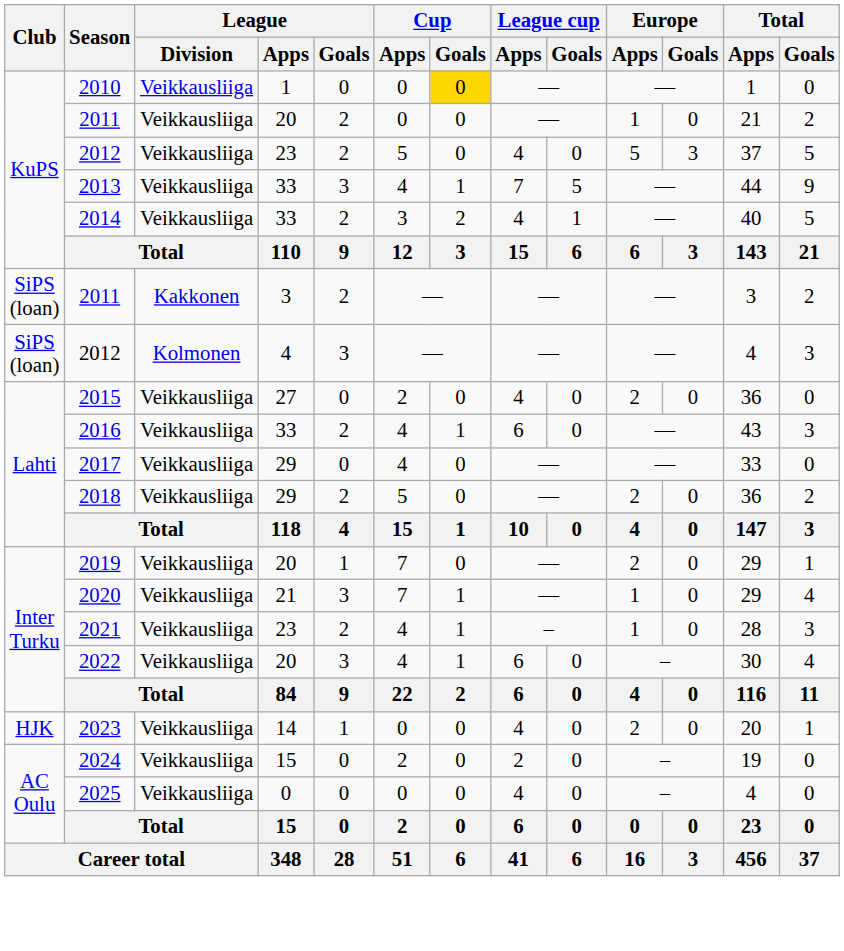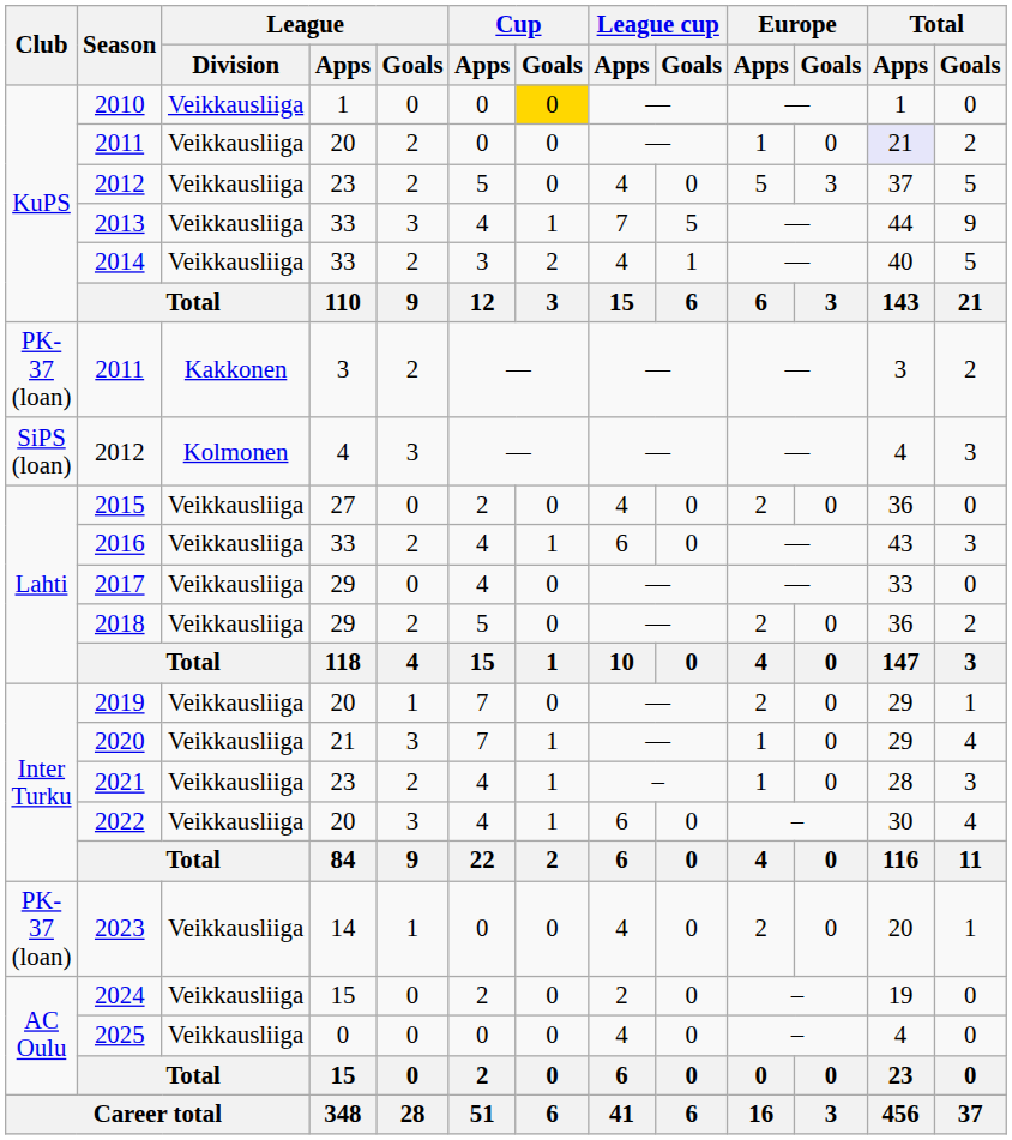2011 / 20 | Total / Apps: no background -> lavender background
2011 / 3 | Club: SiPS (loan) -> PK-37 (loan)
2023 | Club: HJK -> PK-37 (loan)
